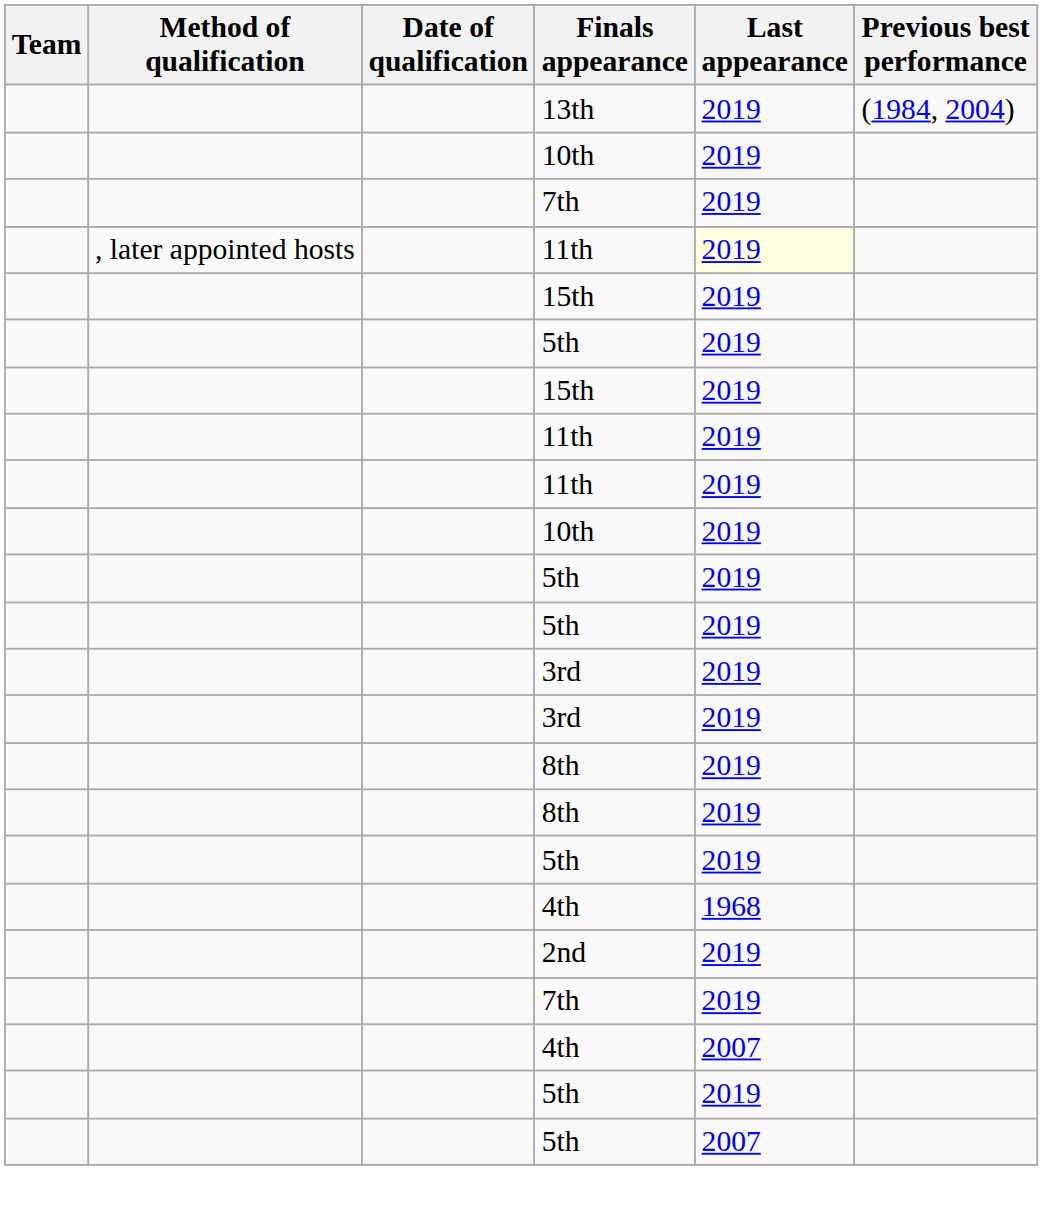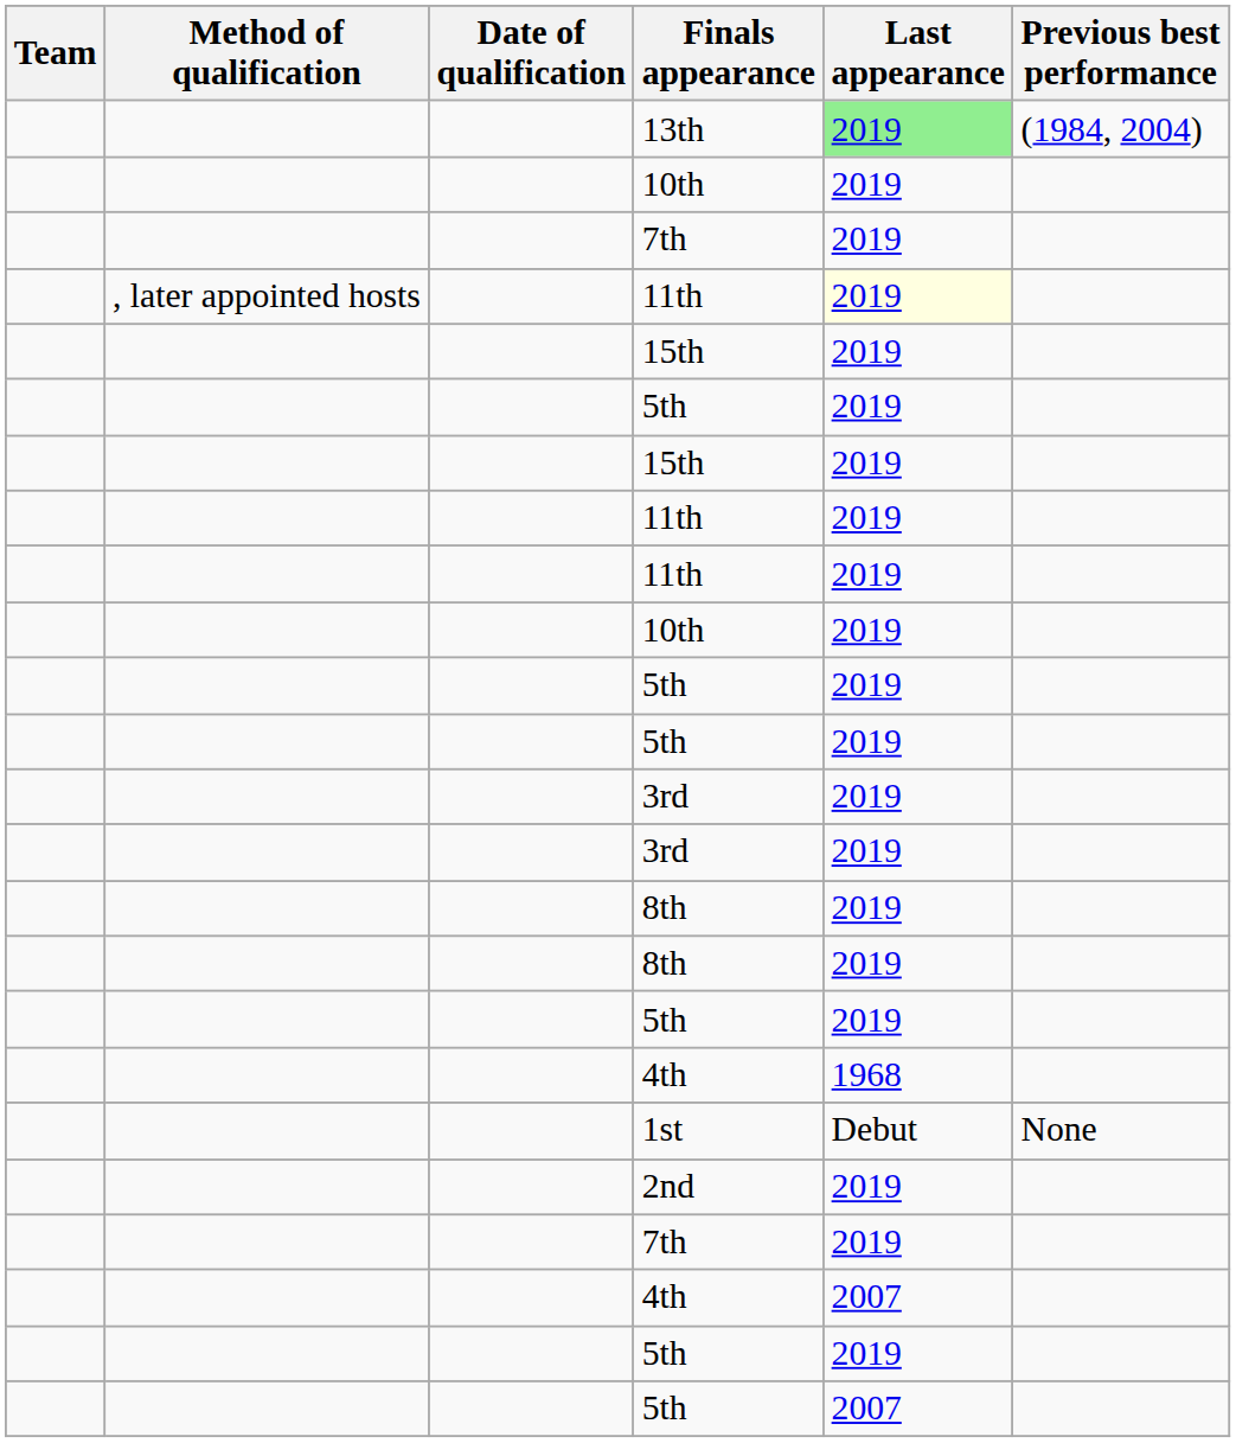13th | Last appearance: no background -> lightgreen background
+ row: 1st | Debut | None
